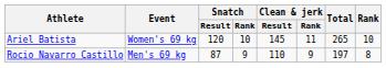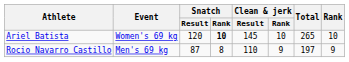Ariel Batista | Snatch / Rank: normal -> bold
Ariel Batista | Clean & jerk / Rank: 11 -> 10
Rocio Navarro Castillo | Snatch / Rank: 9 -> 8
Rocio Navarro Castillo | Rank: 8 -> 9
